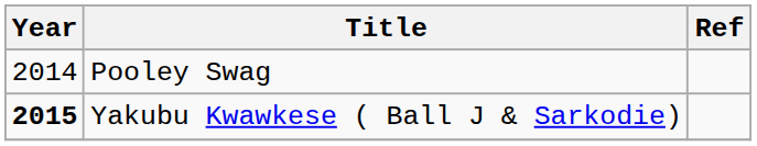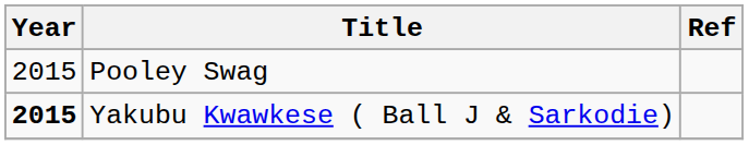Pooley Swag | Year: 2014 -> 2015
